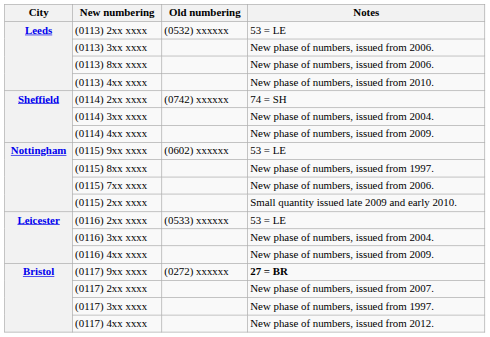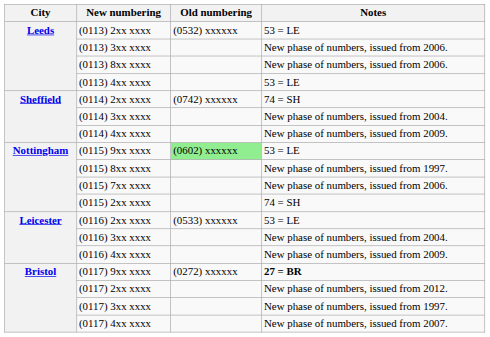(0113) 4xx xxxx | Notes: New phase of numbers, issued from 2010. -> 53 = LE
(0115) 9xx xxxx | Old numbering: no background -> lightgreen background
(0115) 2xx xxxx | Notes: Small quantity issued late 2009 and early 2010. -> 74 = SH
(0117) 2xx xxxx | Notes: New phase of numbers, issued from 2007. -> New phase of numbers, issued from 2012.
(0117) 4xx xxxx | Notes: New phase of numbers, issued from 2012. -> New phase of numbers, issued from 2007.
